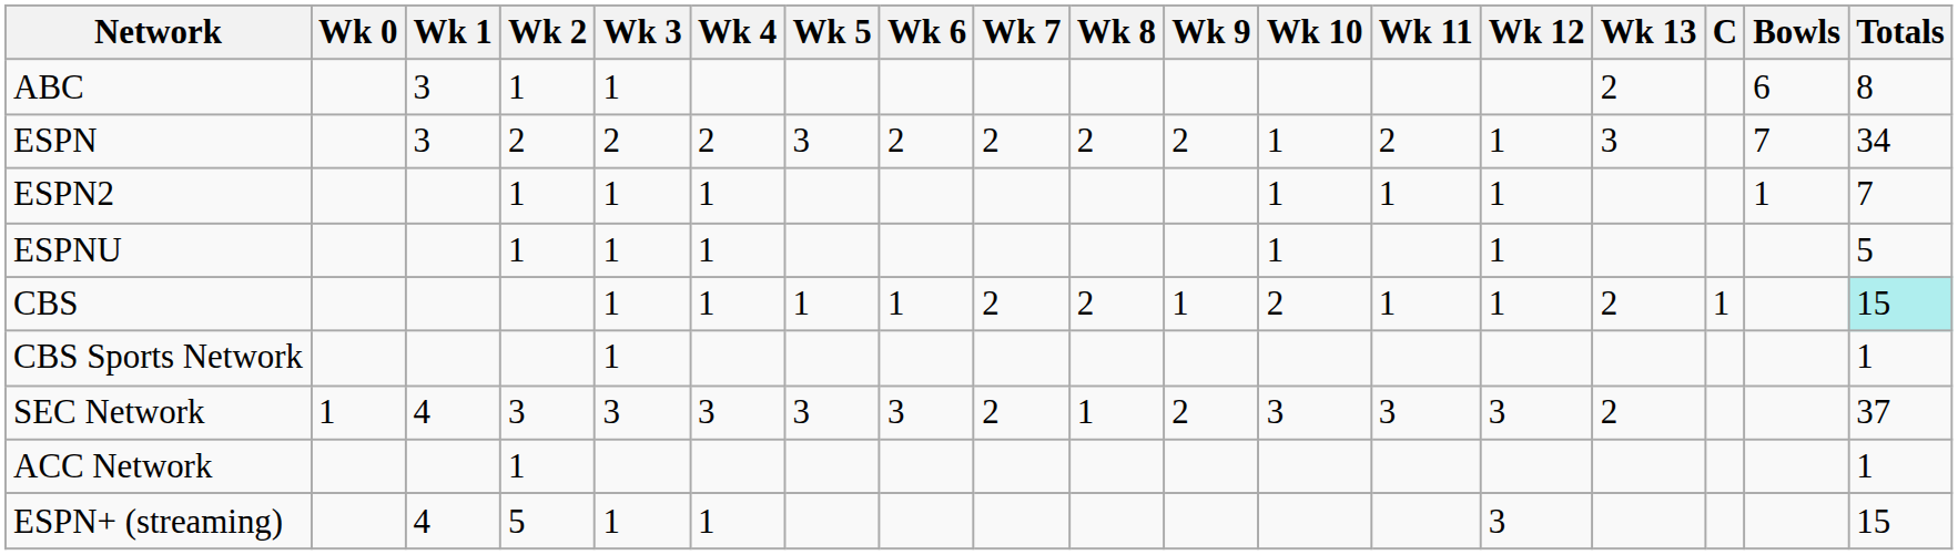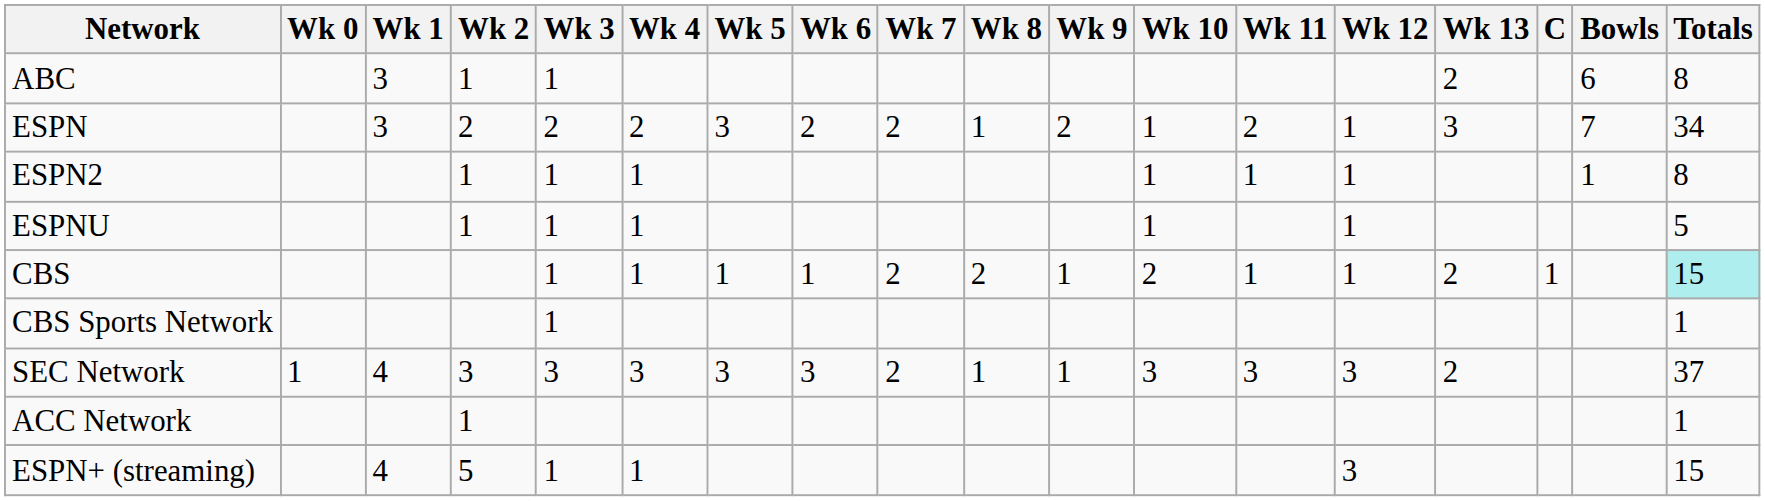ESPN | Wk 8: 2 -> 1
ESPN2 | Totals: 7 -> 8
SEC Network | Wk 9: 2 -> 1
